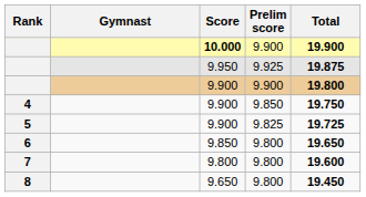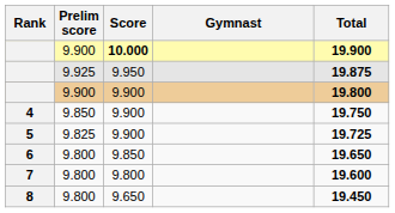columns swapped: Gymnast <-> Prelim score
